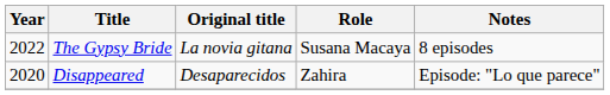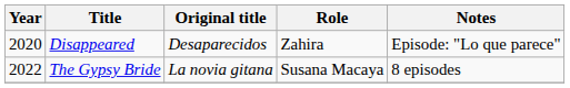rows swapped: Disappeared <-> The Gypsy Bride
